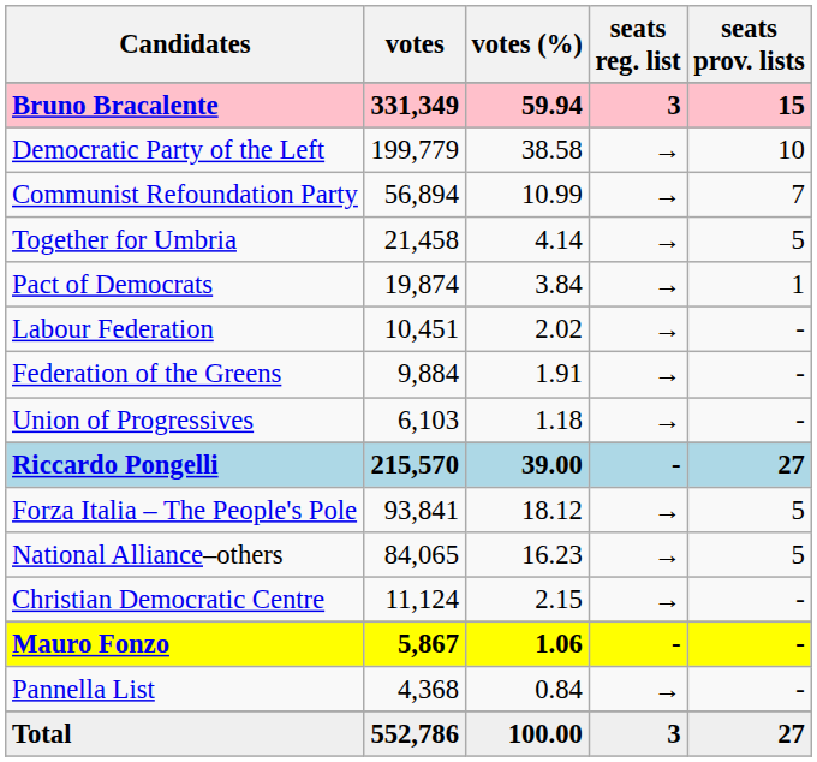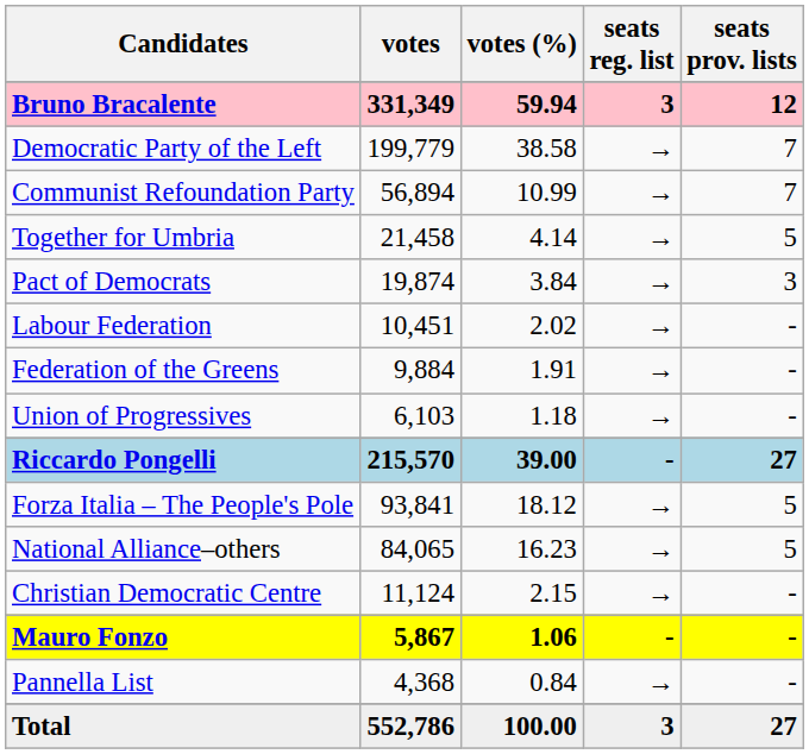Bruno Bracalente | seats prov. lists: 15 -> 12
Democratic Party of the Left | seats prov. lists: 10 -> 7
Pact of Democrats | seats prov. lists: 1 -> 3
